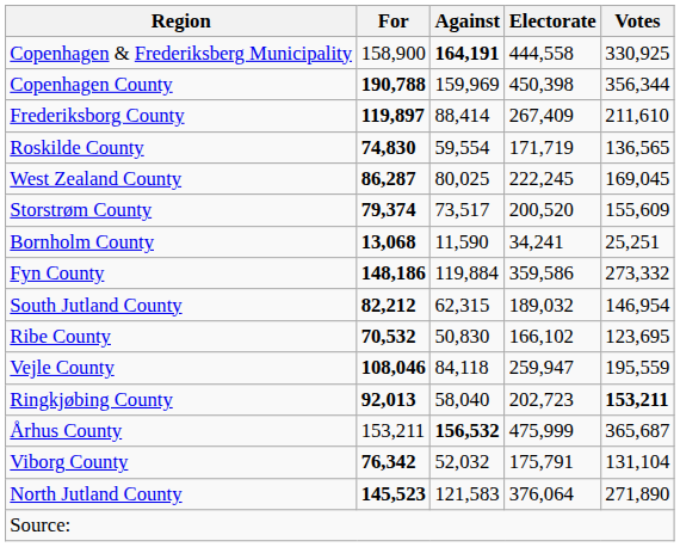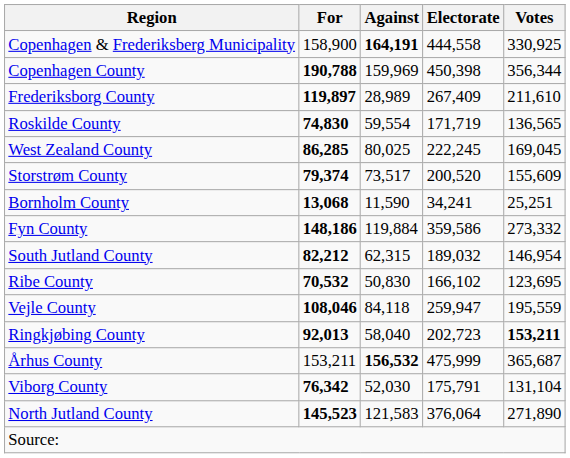Frederiksborg County | Against: 88,414 -> 28,989
West Zealand County | For: 86,287 -> 86,285
Viborg County | Against: 52,032 -> 52,030
